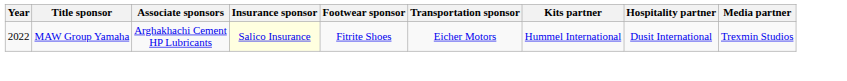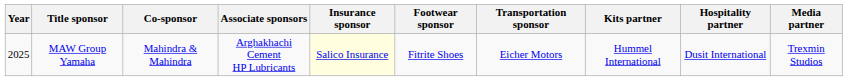+ column: Co-sponsor | Mahindra & Mahindra
MAW Group Yamaha | Year: 2022 -> 2025
